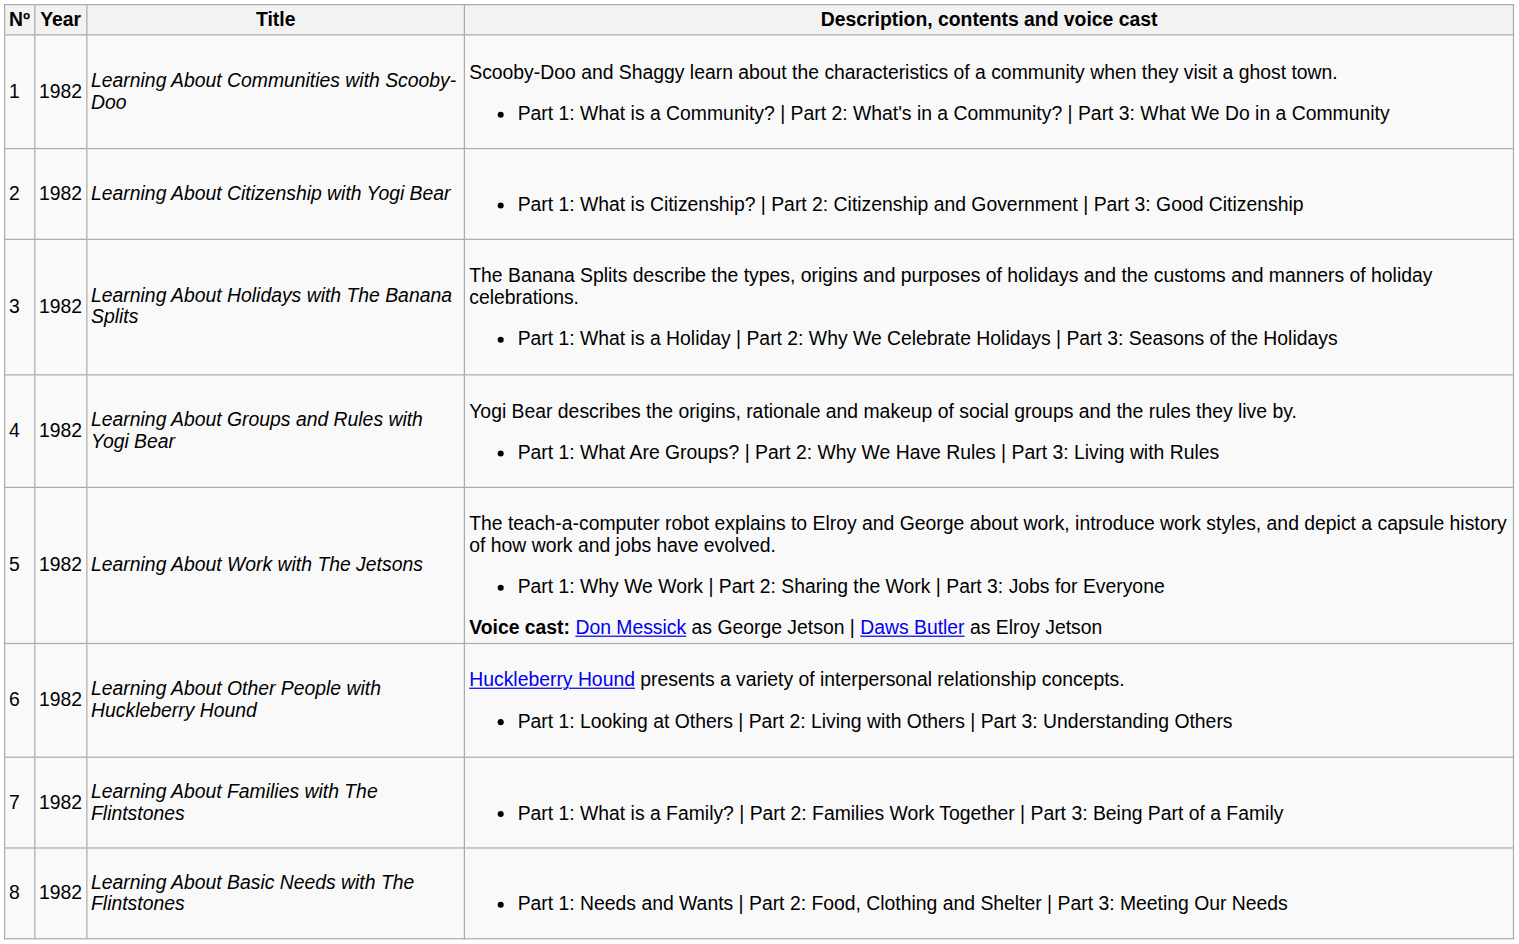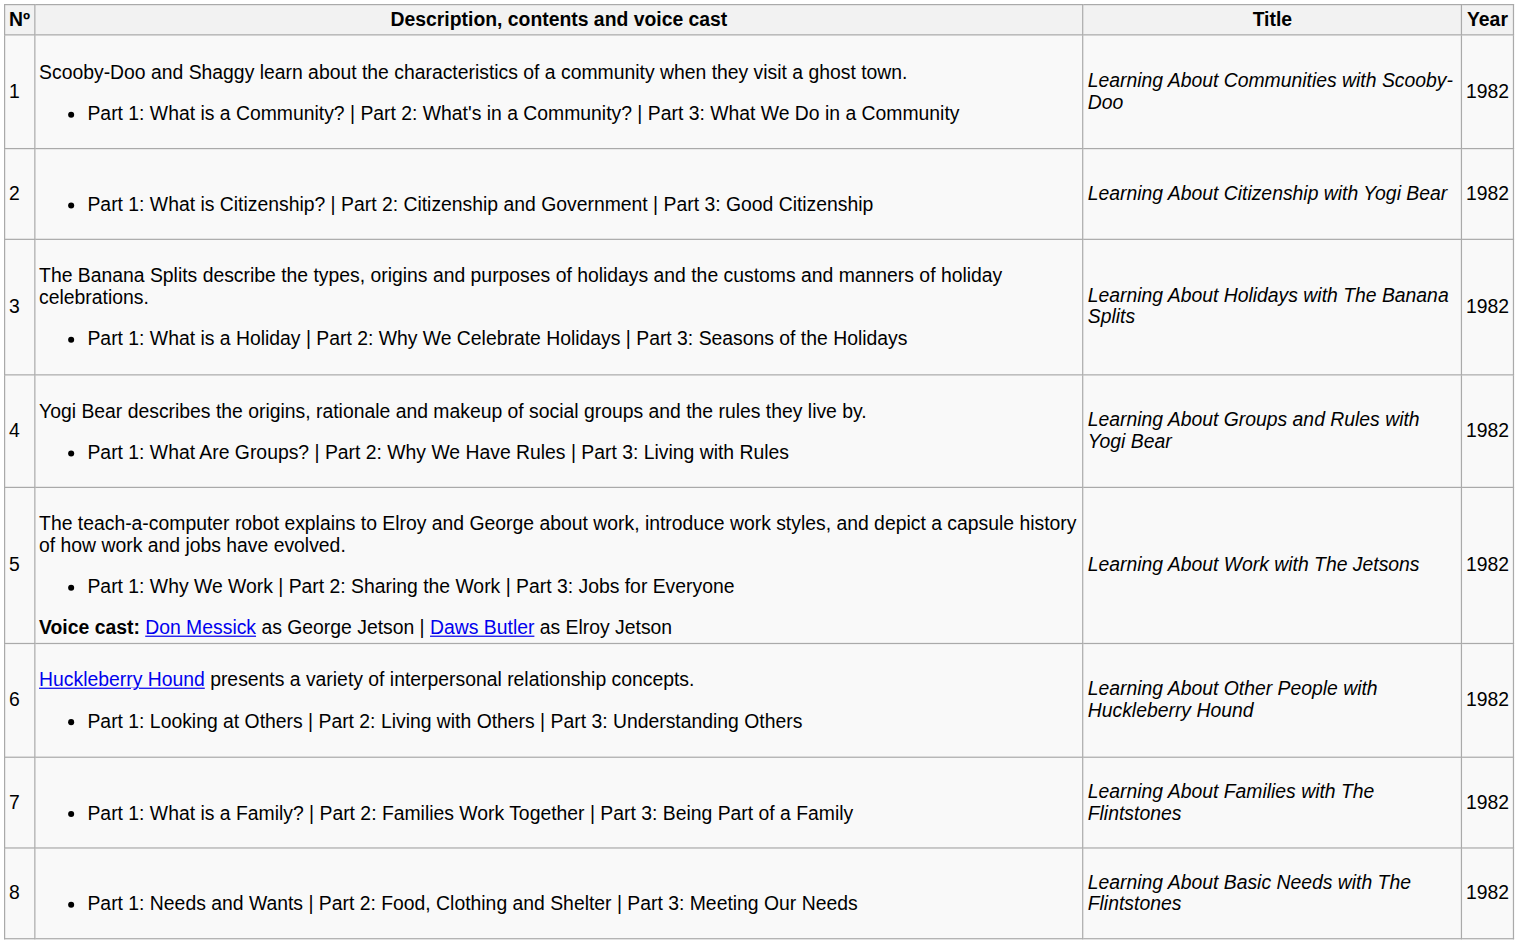columns swapped: Year <-> Description, contents and voice cast
